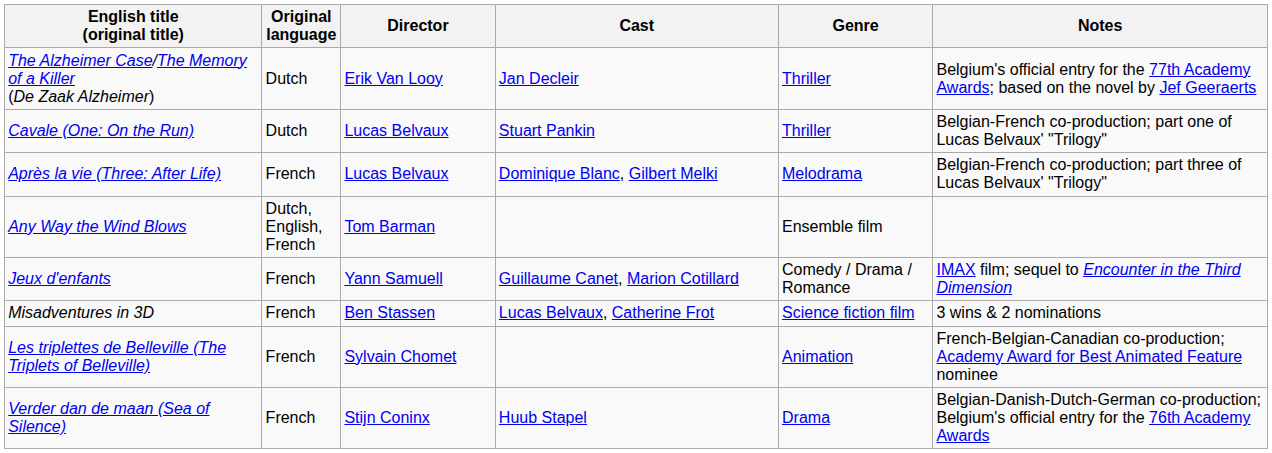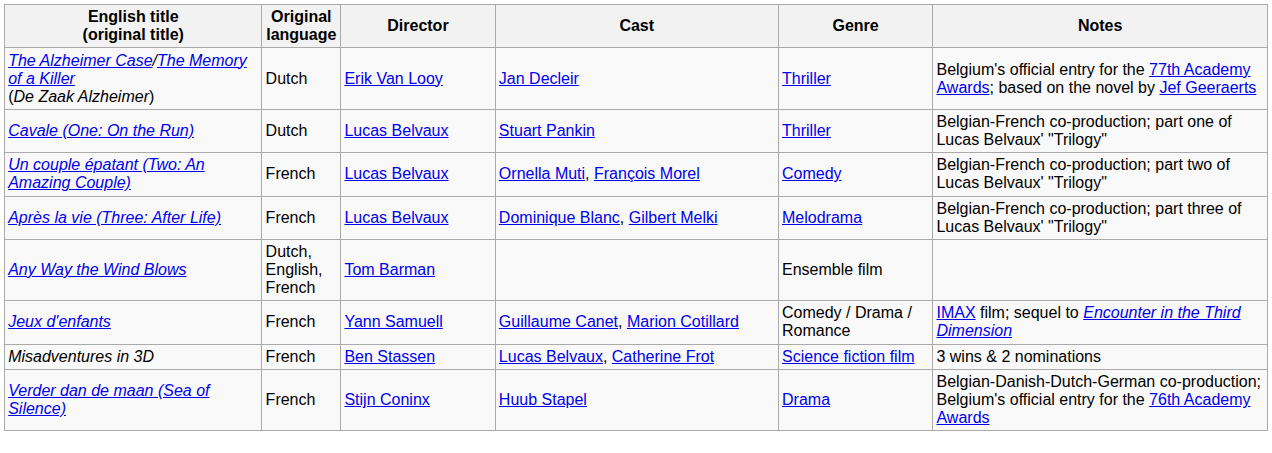+ row: Un couple épatant (Two: An Amazing Couple) | French | Lucas Belvaux | Ornella Muti, François Morel | Comedy | Belgian-French co-production; part two of Lucas Belvaux' "Trilogy"
- row: Les triplettes de Belleville (The Triplets of Belleville) | French | Sylvain Chomet | Animation | French-Belgian-Canadian co-production; Academy Award for Best Animated Feature nominee
